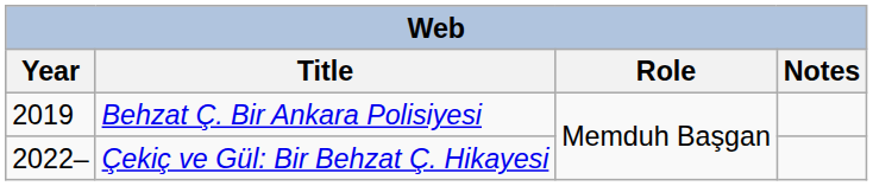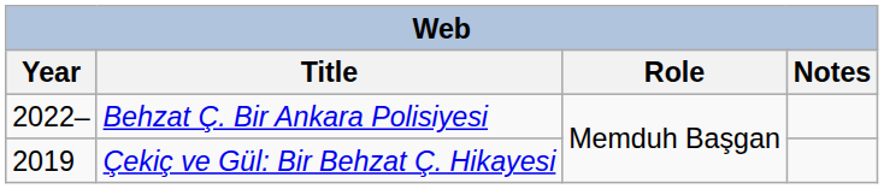Behzat Ç. Bir Ankara Polisiyesi | Year: 2019 -> 2022–
Çekiç ve Gül: Bir Behzat Ç. Hikayesi | Year: 2022– -> 2019
